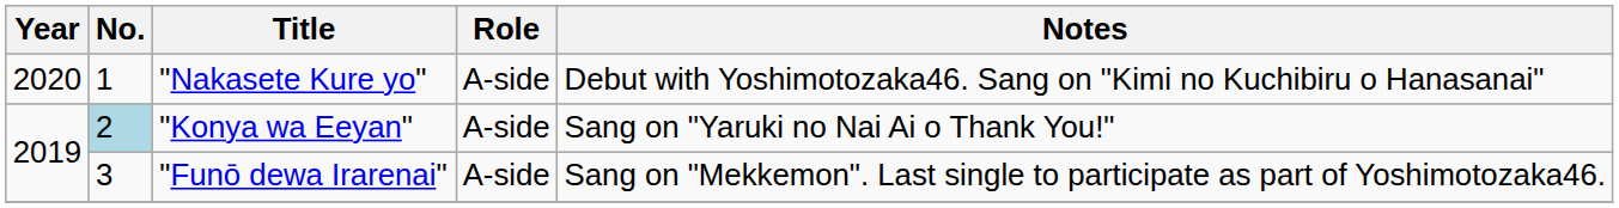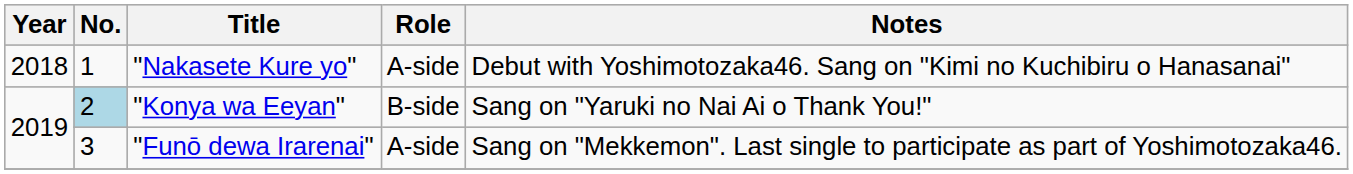"Nakasete Kure yo" | Year: 2020 -> 2018
"Konya wa Eeyan" | Role: A-side -> B-side
